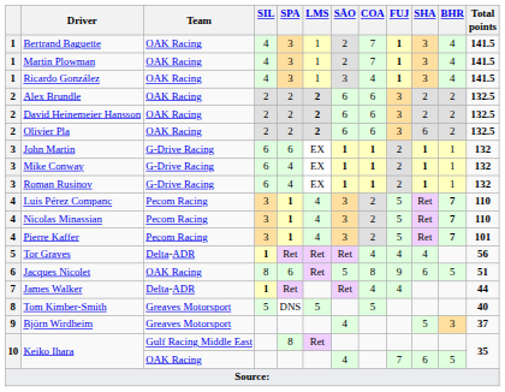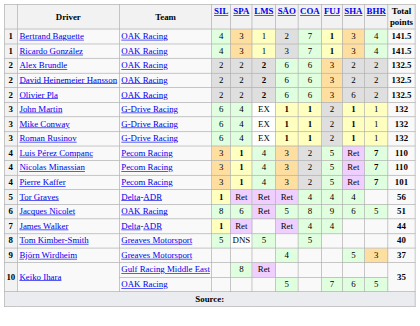- row: 1 | Martin Plowman | OAK Racing | 4 | 3 | 1 | 2 | 7 | 1 | 3 | 4 | 141.5
Ricardo González | COA: 4 -> 7
John Martin | SPA: 6 -> 4
Keiko Ihara / OAK Racing | SÃO: 4 -> 5
